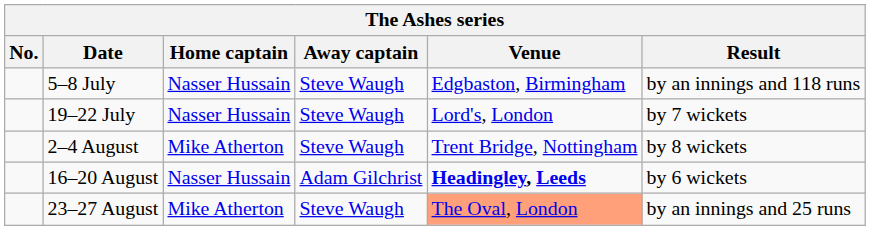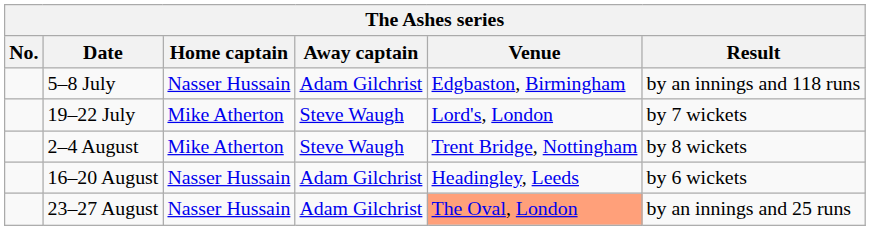5–8 July | Away captain: Steve Waugh -> Adam Gilchrist
19–22 July | Home captain: Nasser Hussain -> Mike Atherton
16–20 August | Venue: bold -> normal
23–27 August | Home captain: Mike Atherton -> Nasser Hussain
23–27 August | Away captain: Steve Waugh -> Adam Gilchrist
